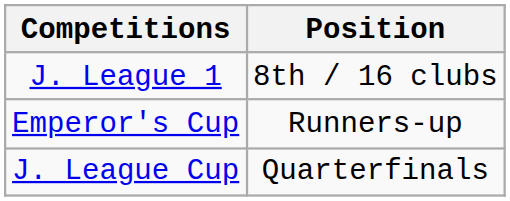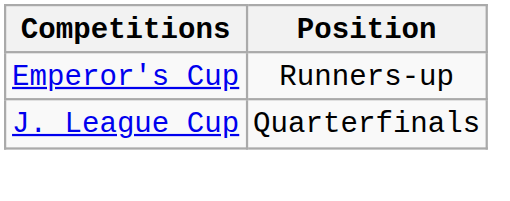- row: J. League 1 | 8th / 16 clubs
